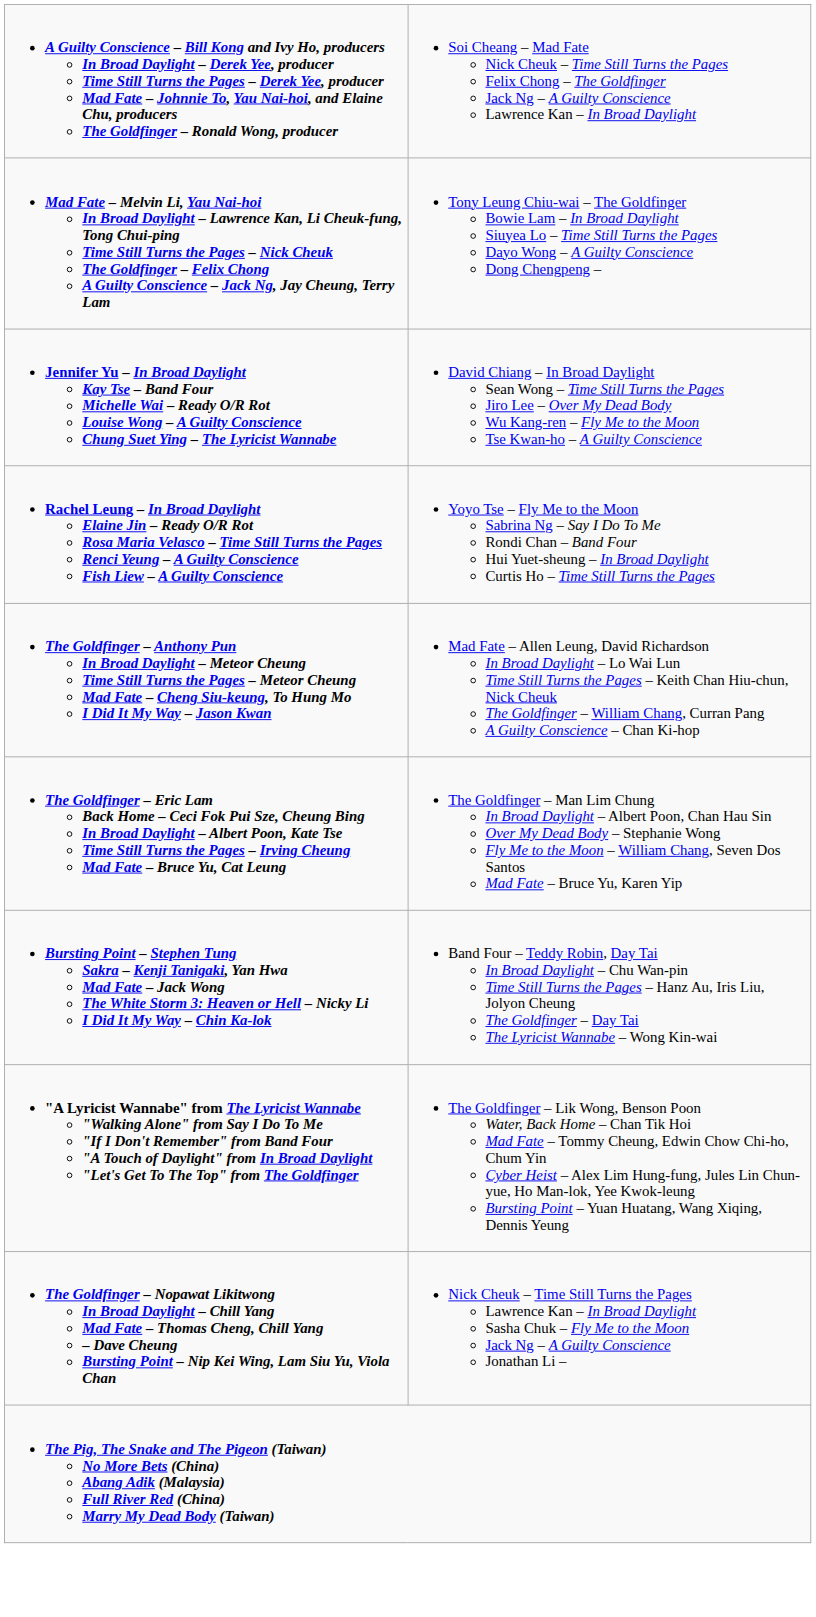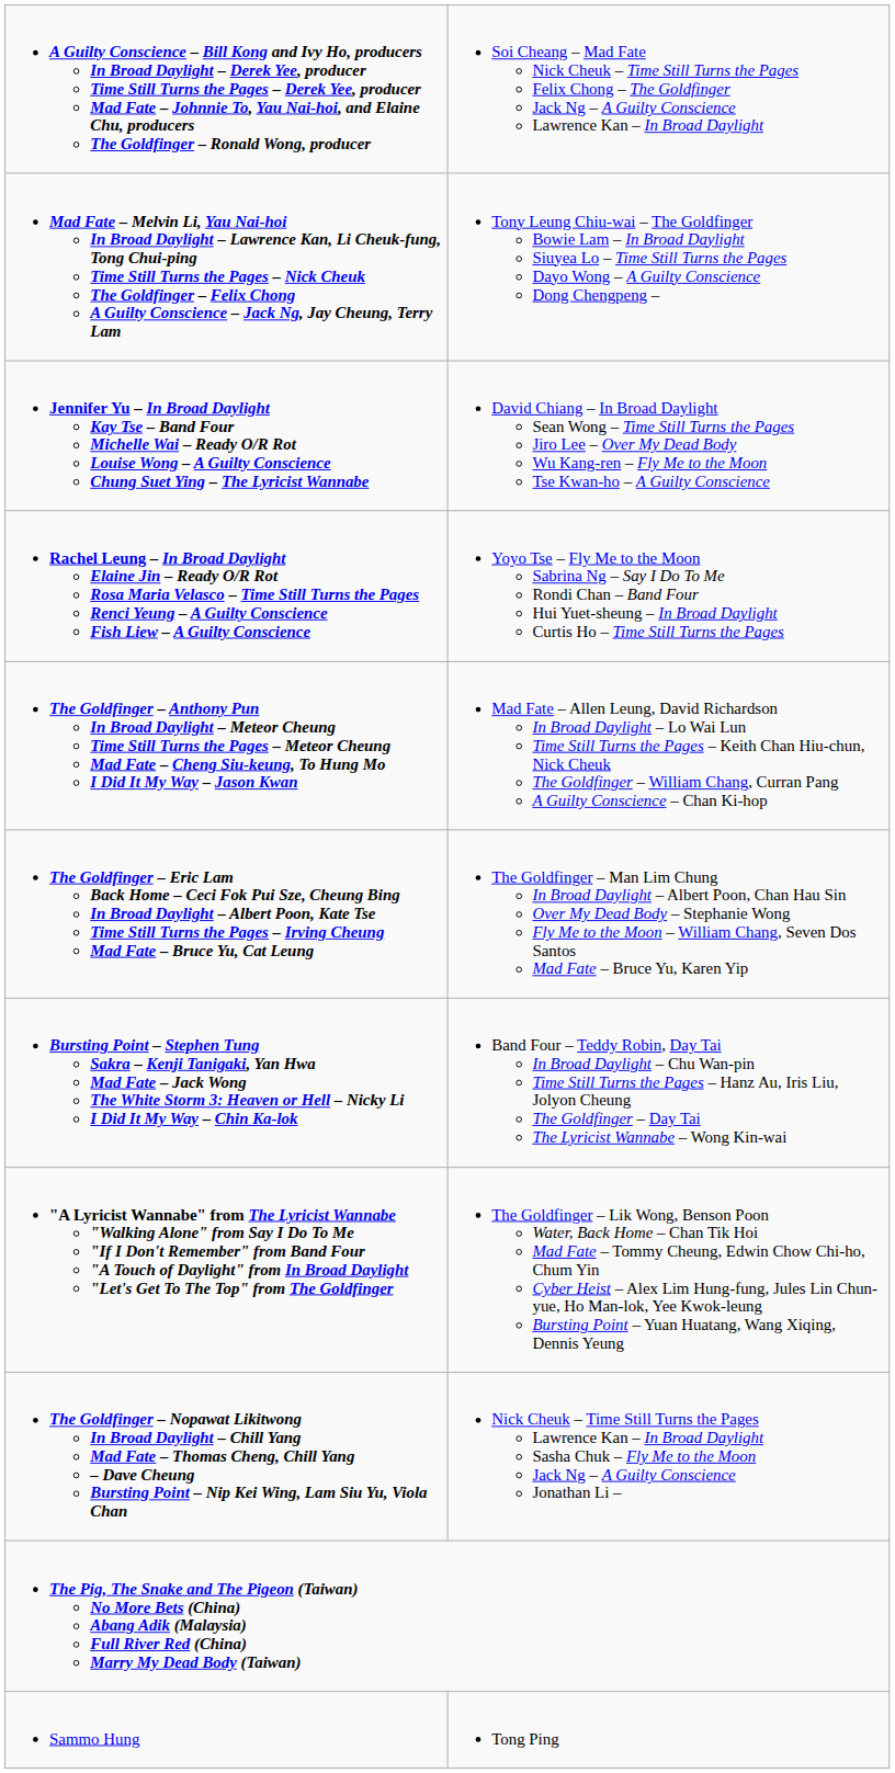+ row: Sammo Hung | Tong Ping
